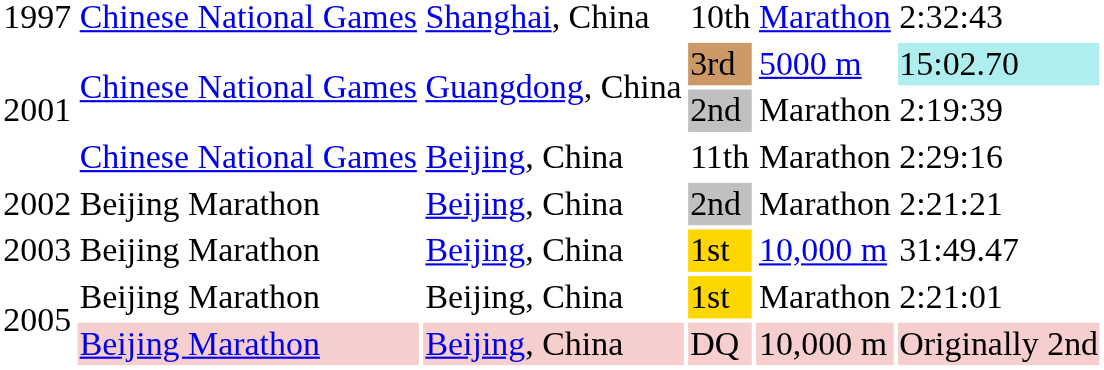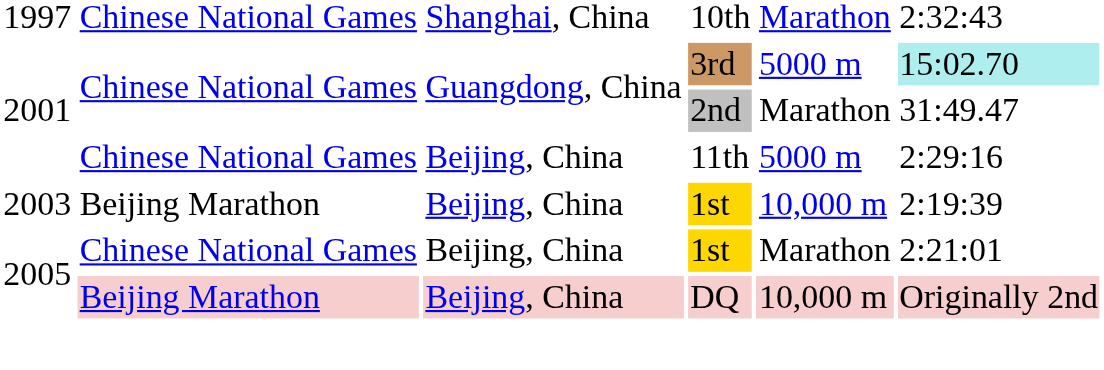2001 / 2nd | column 6: 2:19:39 -> 31:49.47
11th | column 5: Marathon -> 5000 m
- row: 2002 | Beijing Marathon | Beijing, China | 2nd | Marathon | 2:21:21
2003 / 1st | column 6: 31:49.47 -> 2:19:39
2005 / 1st | column 2: Beijing Marathon -> Chinese National Games
